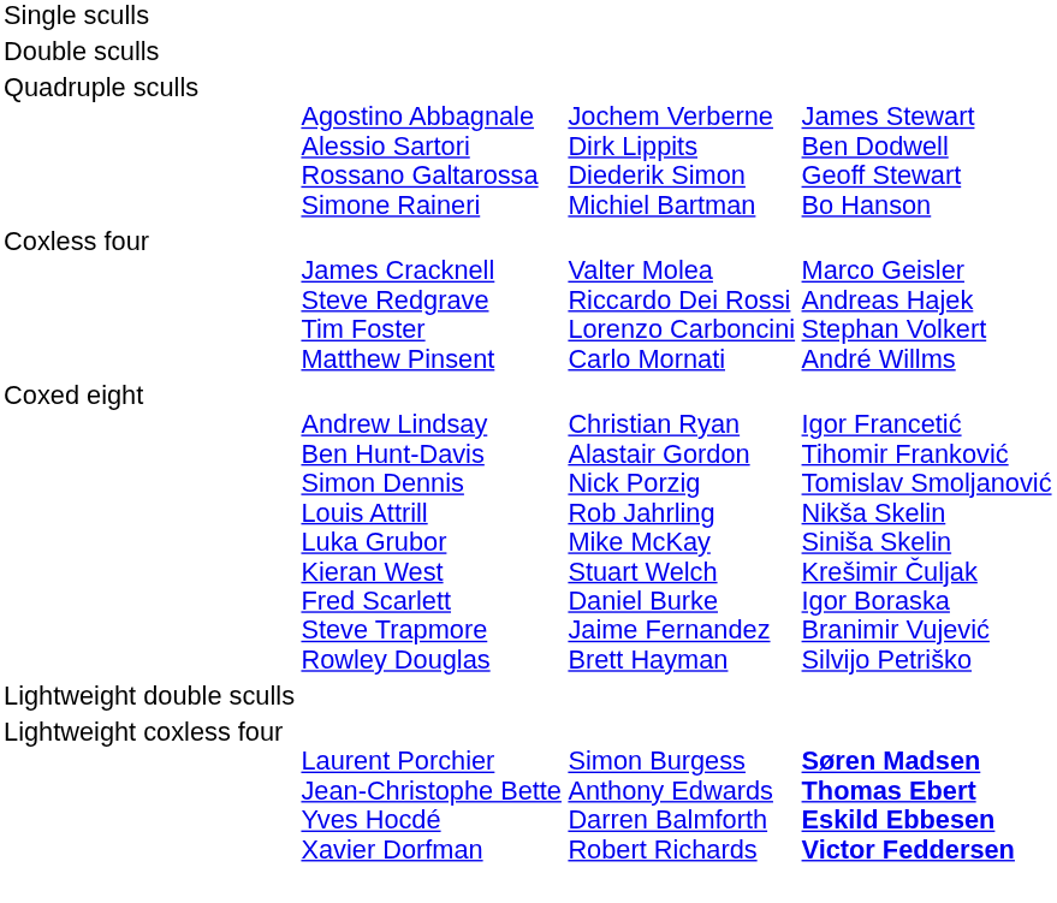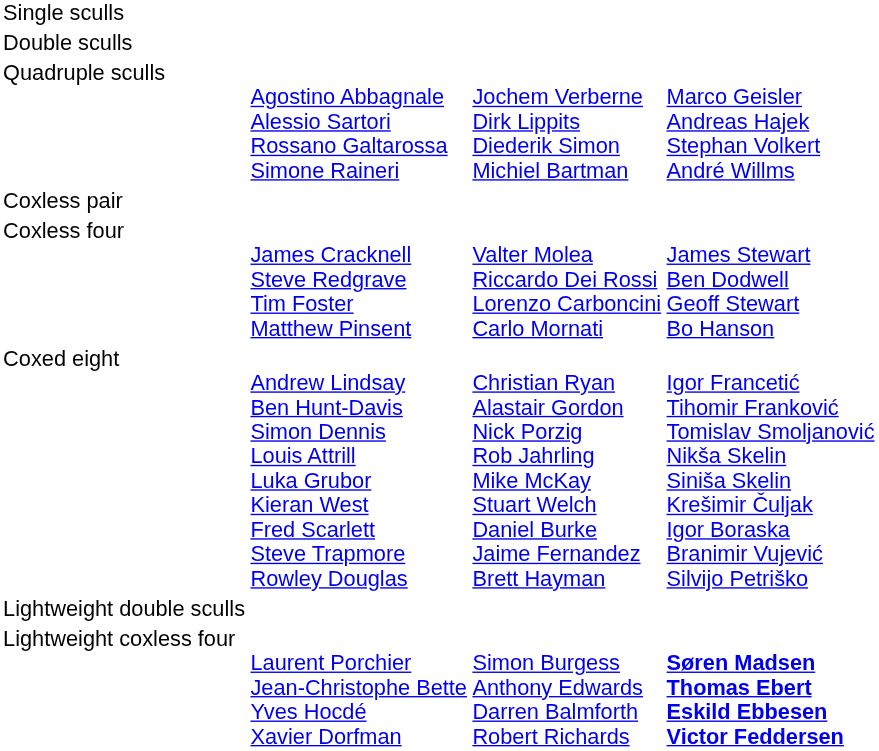Quadruple sculls | column 4: James Stewart Ben Dodwell Geoff Stewart Bo Hanson -> Marco Geisler Andreas Hajek Stephan Volkert André Willms
+ row: Coxless pair
Coxless four | column 4: Marco Geisler Andreas Hajek Stephan Volkert André Willms -> James Stewart Ben Dodwell Geoff Stewart Bo Hanson
